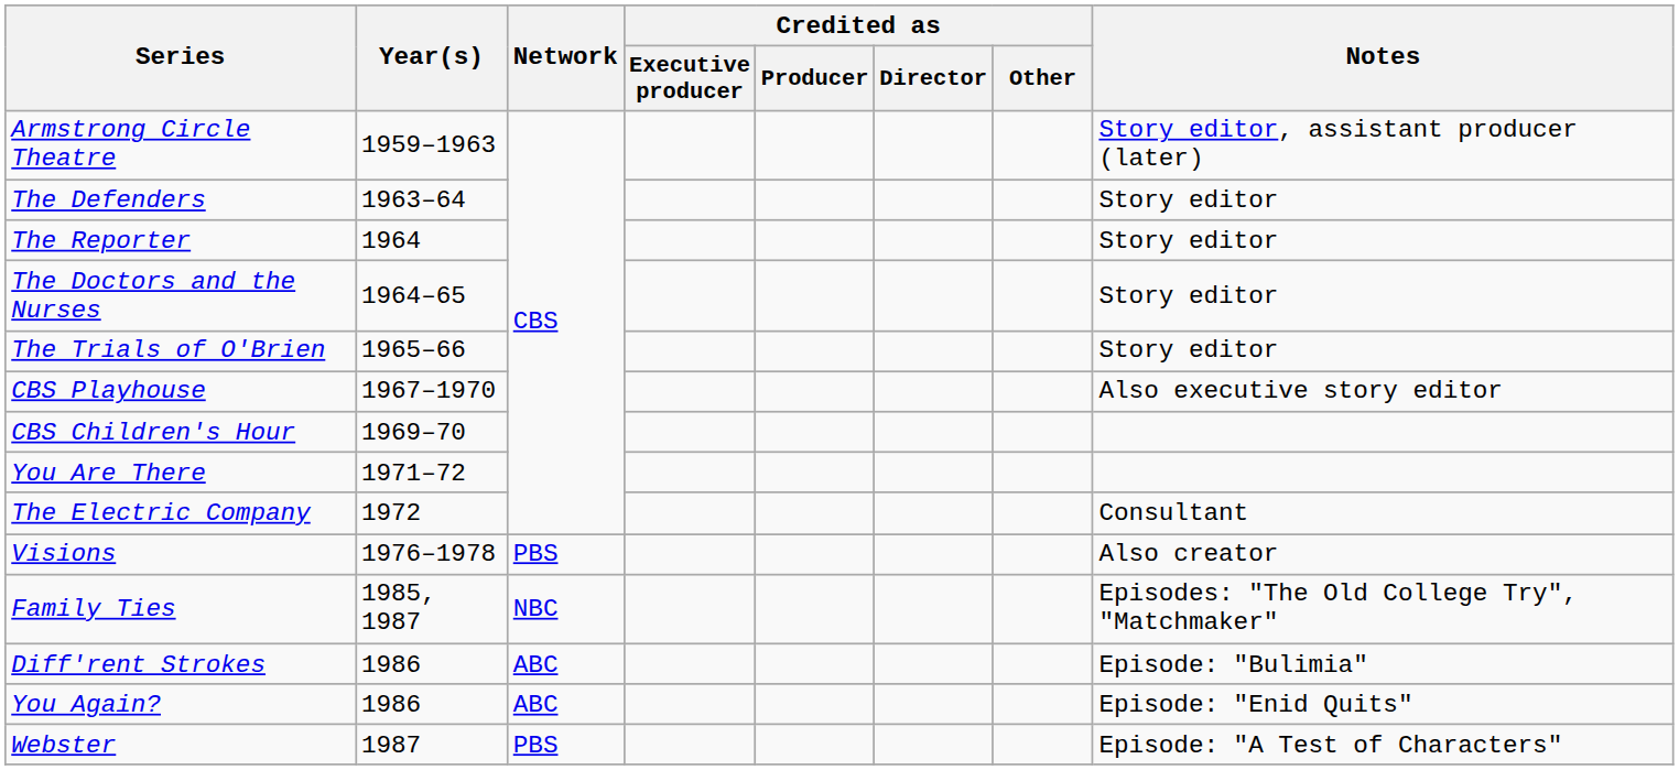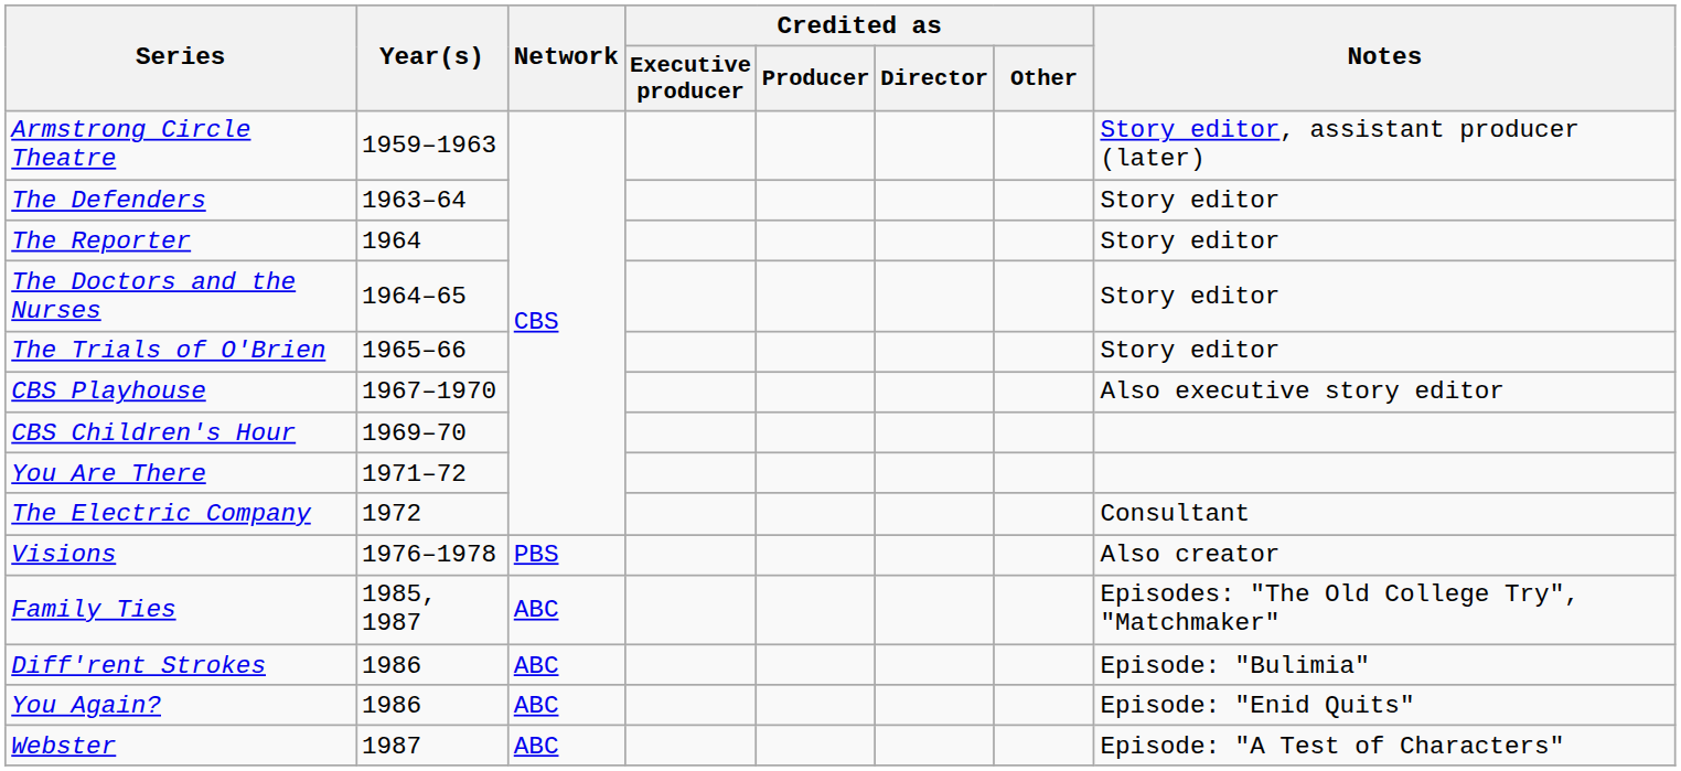Family Ties | Network: NBC -> ABC
Webster | Network: PBS -> ABC
